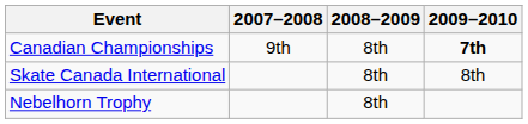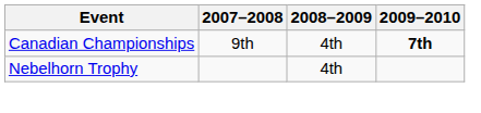Canadian Championships | 2008–2009: 8th -> 4th
- row: Skate Canada International | 8th | 8th
Nebelhorn Trophy | 2008–2009: 8th -> 4th
